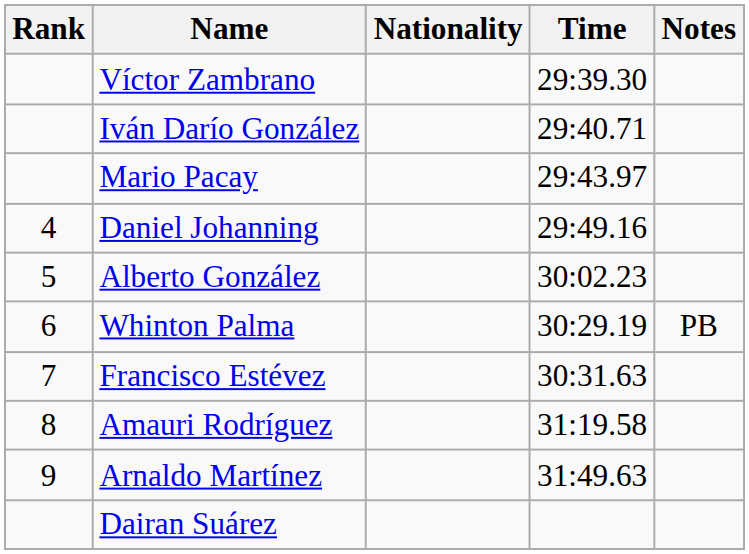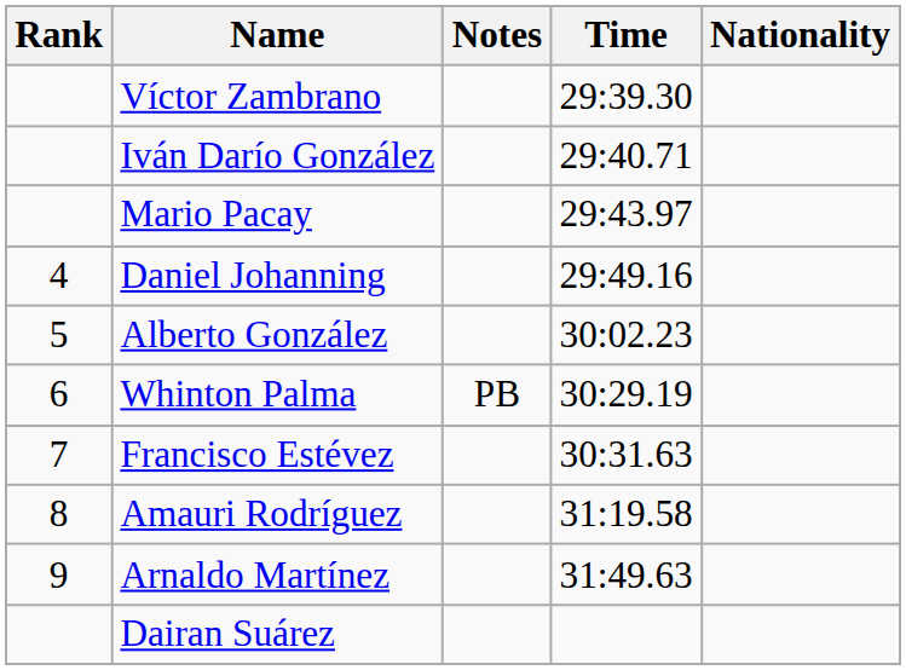columns swapped: Nationality <-> Notes
